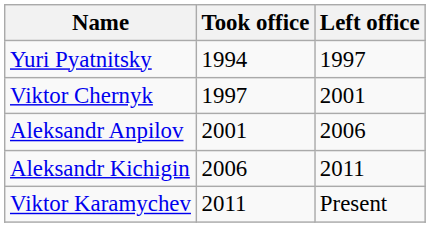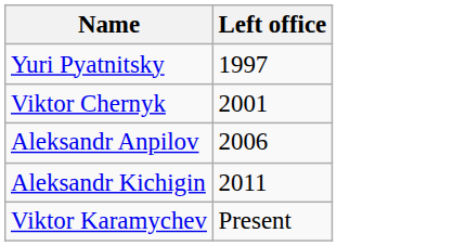- column: Took office | 1994 | 1997 | 2001 | 2006 | 2011
